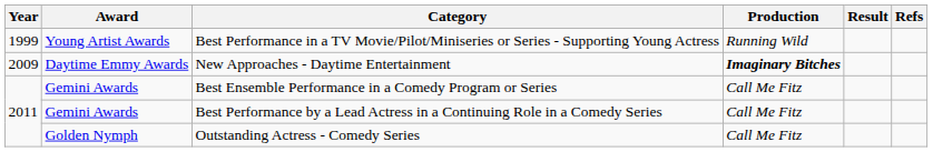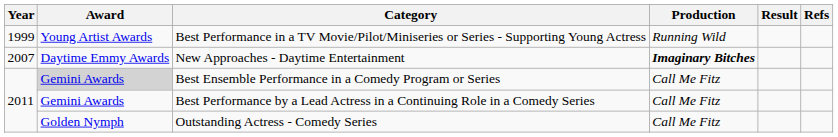New Approaches - Daytime Entertainment | Year: 2009 -> 2007
Best Ensemble Performance in a Comedy Program or Series | Award: no background -> lightgrey background
